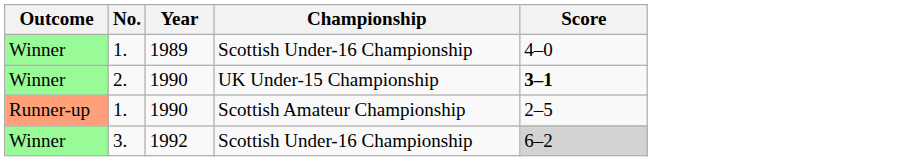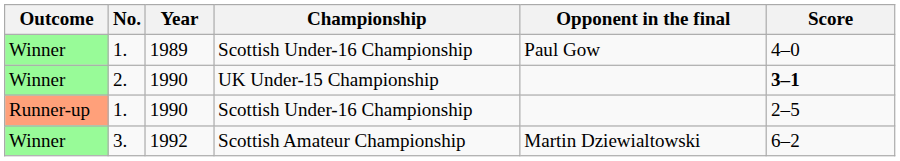+ column: Opponent in the final | Paul Gow | Martin Dziewialtowski
1. / 1990 | Championship: Scottish Amateur Championship -> Scottish Under-16 Championship
3. | Championship: Scottish Under-16 Championship -> Scottish Amateur Championship
3. | Score: lightgrey background -> no background
